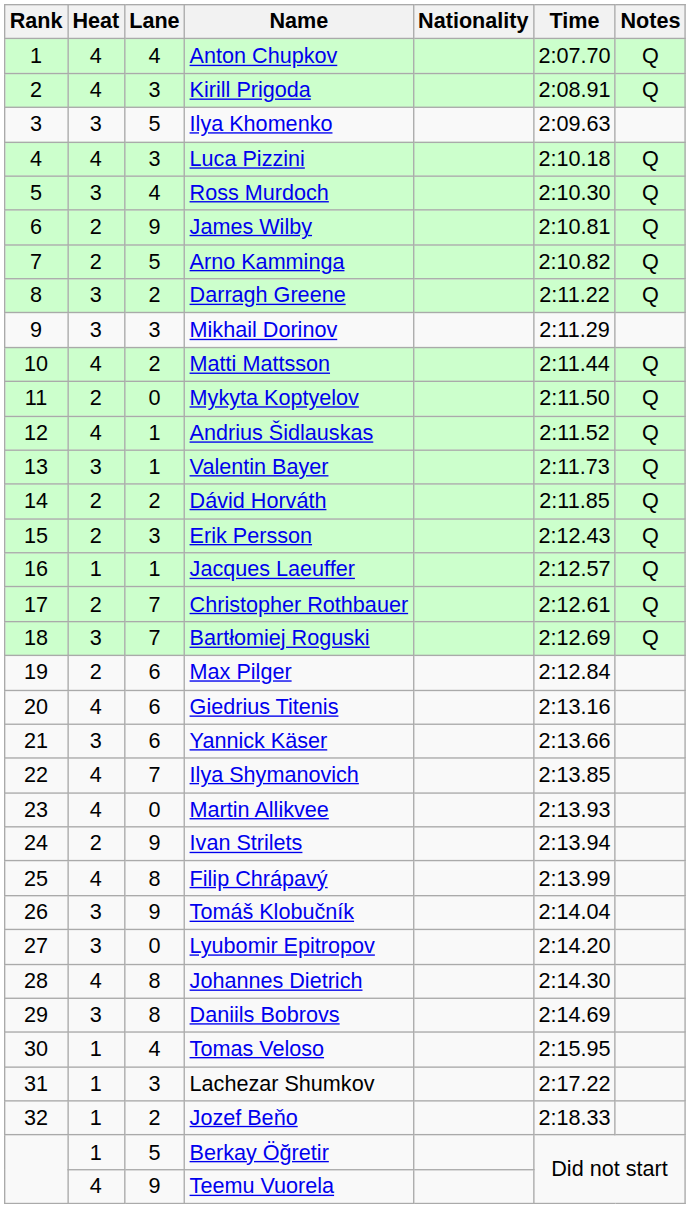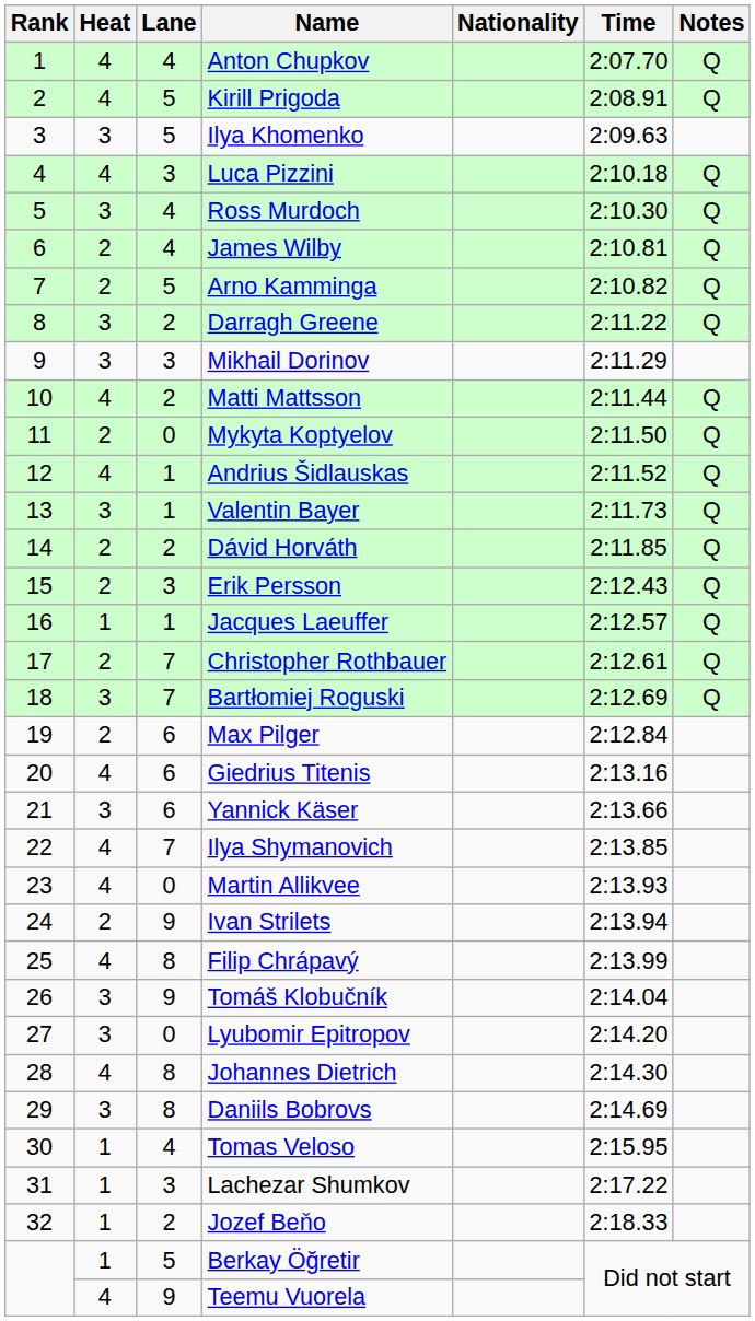Kirill Prigoda | Lane: 3 -> 5
James Wilby | Lane: 9 -> 4
